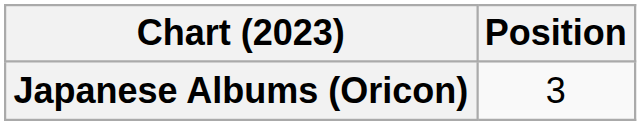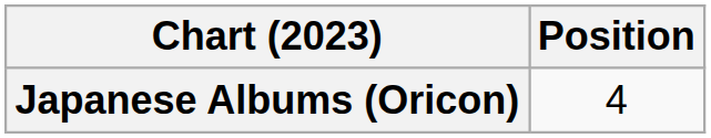Japanese Albums (Oricon) | Position: 3 -> 4
